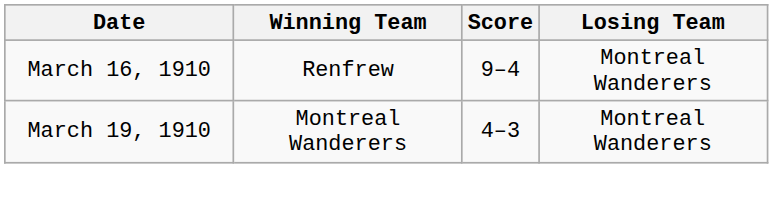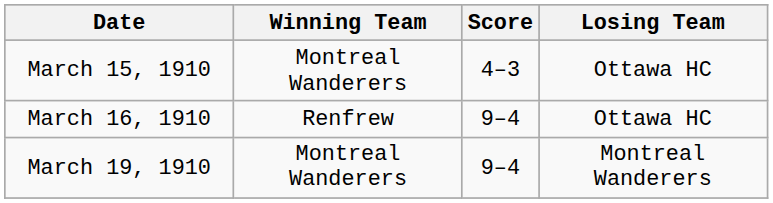+ row: March 15, 1910 | Montreal Wanderers | 4–3 | Ottawa HC
March 16, 1910 | Losing Team: Montreal Wanderers -> Ottawa HC
March 19, 1910 | Score: 4–3 -> 9–4
